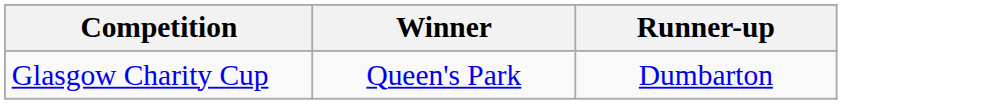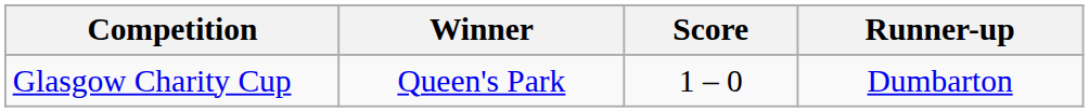+ column: Score | 1 – 0
